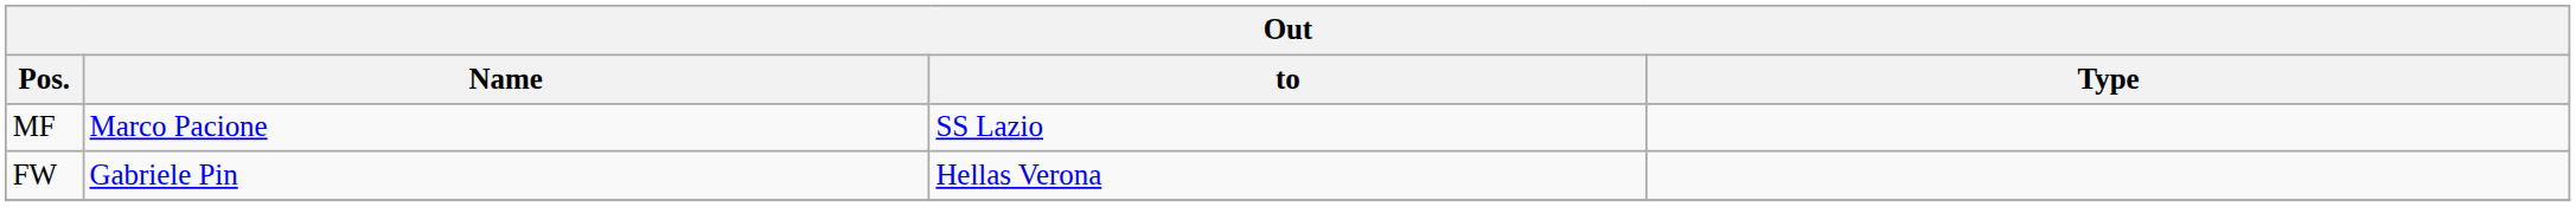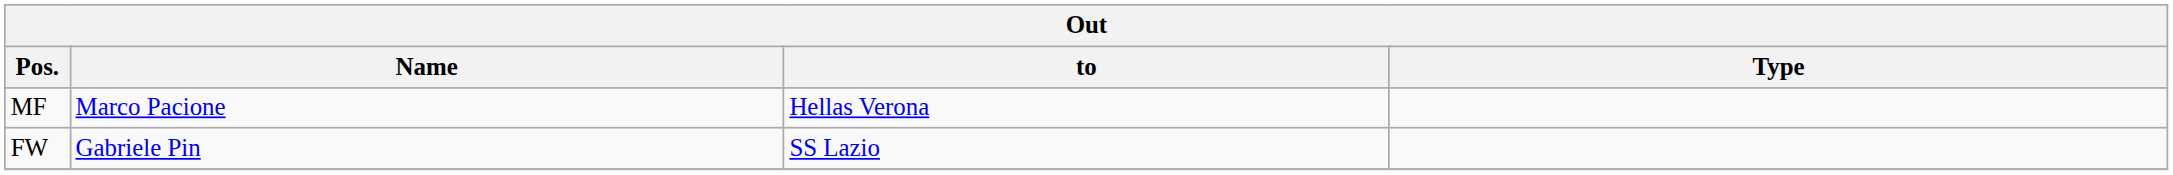MF | to: SS Lazio -> Hellas Verona
FW | to: Hellas Verona -> SS Lazio
